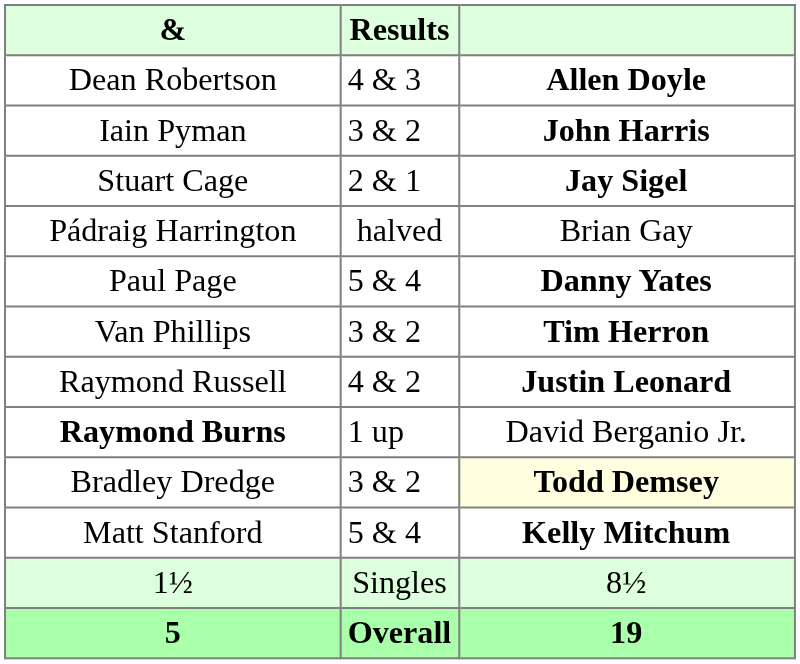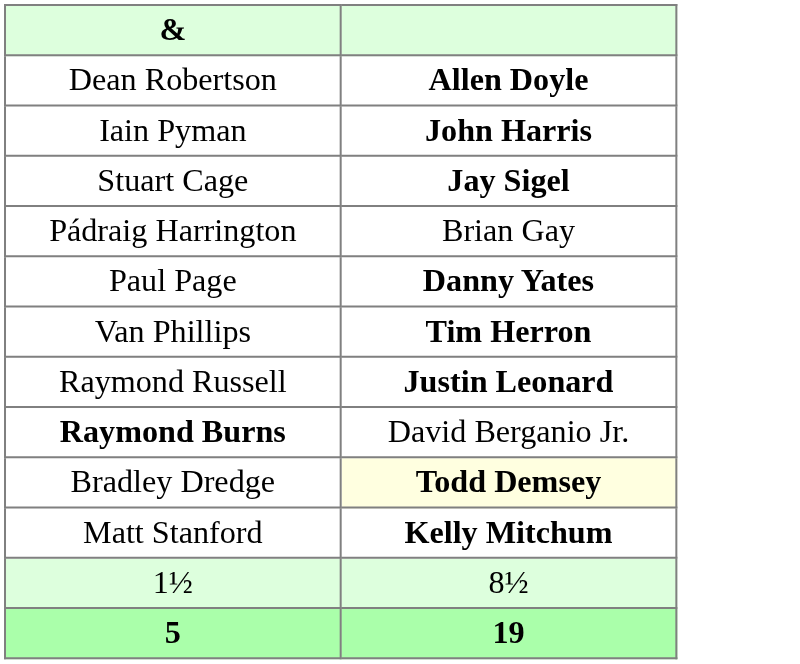- column: Results | 4 & 3 | 3 & 2 | 2 & 1 | halved | 5 & 4 | 3 & 2 | 4 & 2 | 1 up | 3 & 2 | 5 & 4 | Singles | Overall
